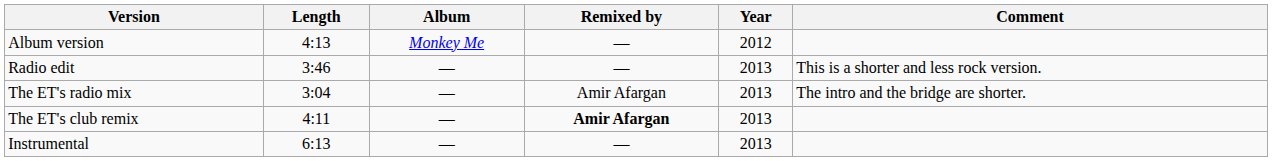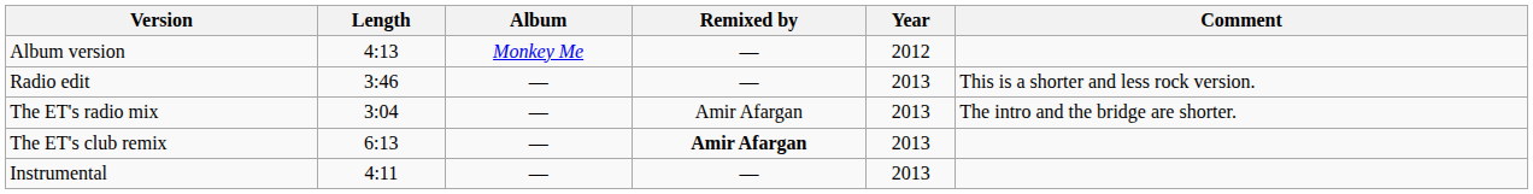The ET's club remix | Length: 4:11 -> 6:13
Instrumental | Length: 6:13 -> 4:11
